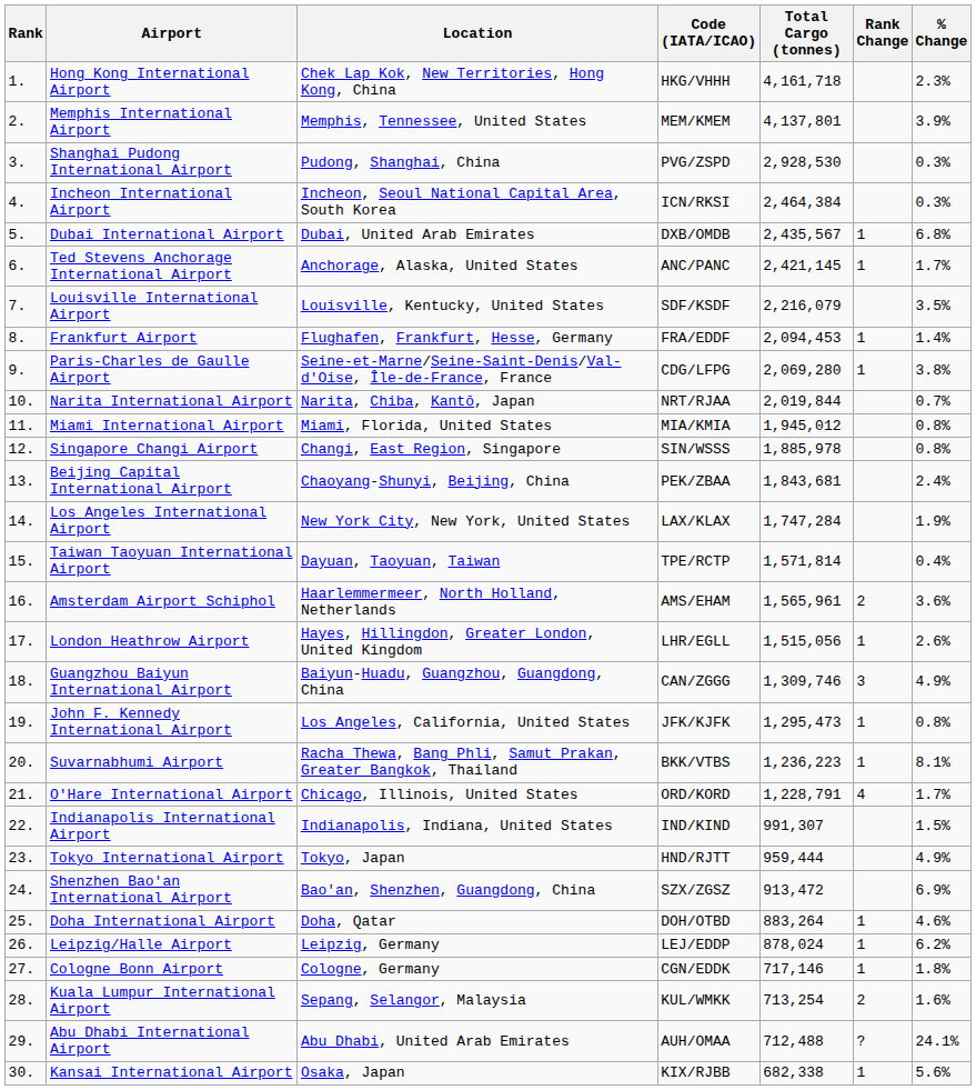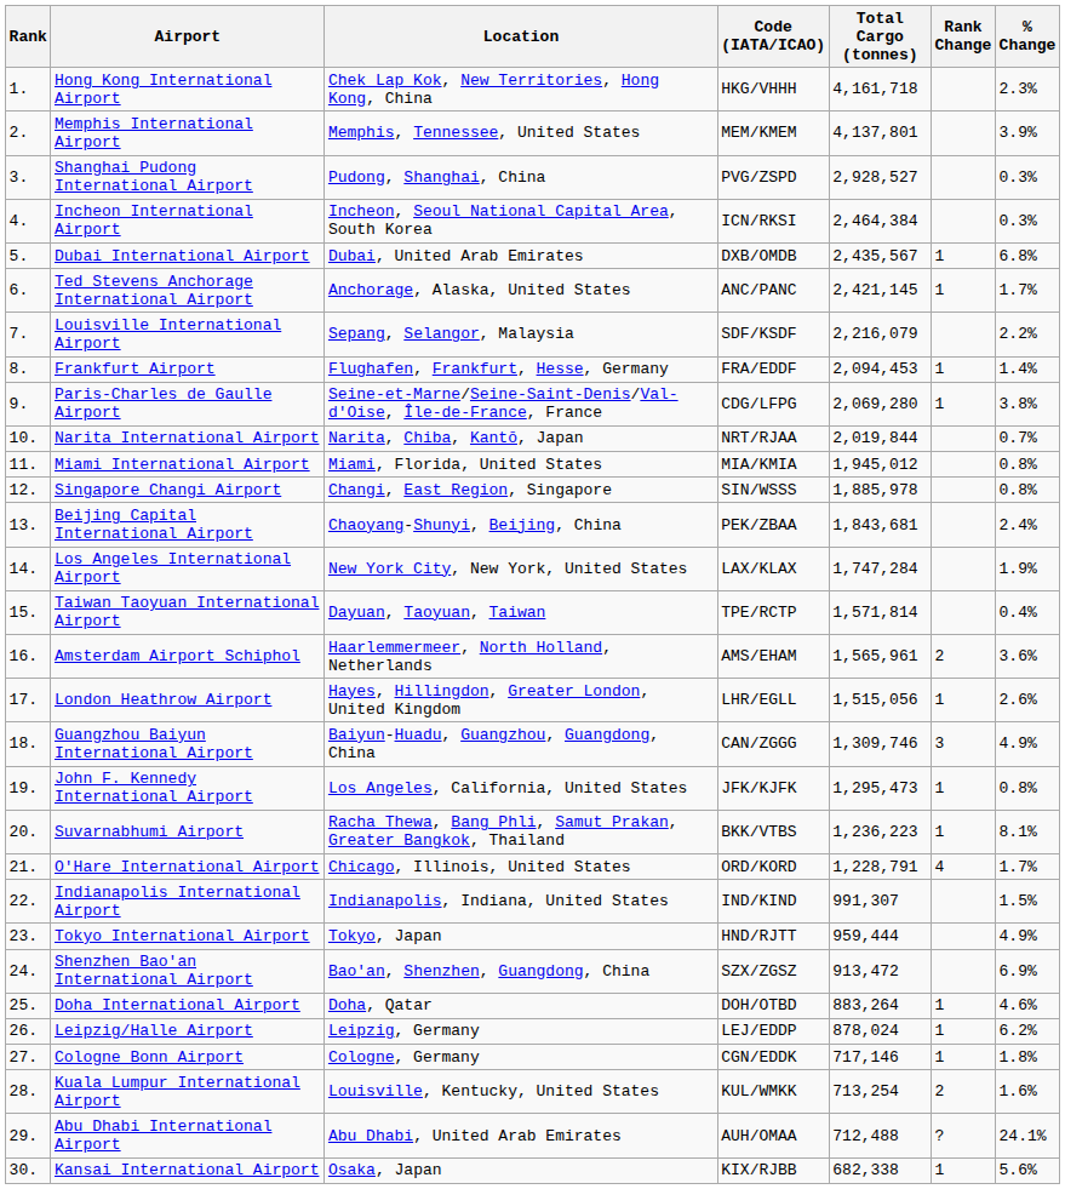Shanghai Pudong International Airport | Total Cargo (tonnes): 2,928,530 -> 2,928,527
Louisville International Airport | Location: Louisville, Kentucky, United States -> Sepang, Selangor, Malaysia
Louisville International Airport | % Change: 3.5% -> 2.2%
Kuala Lumpur International Airport | Location: Sepang, Selangor, Malaysia -> Louisville, Kentucky, United States
